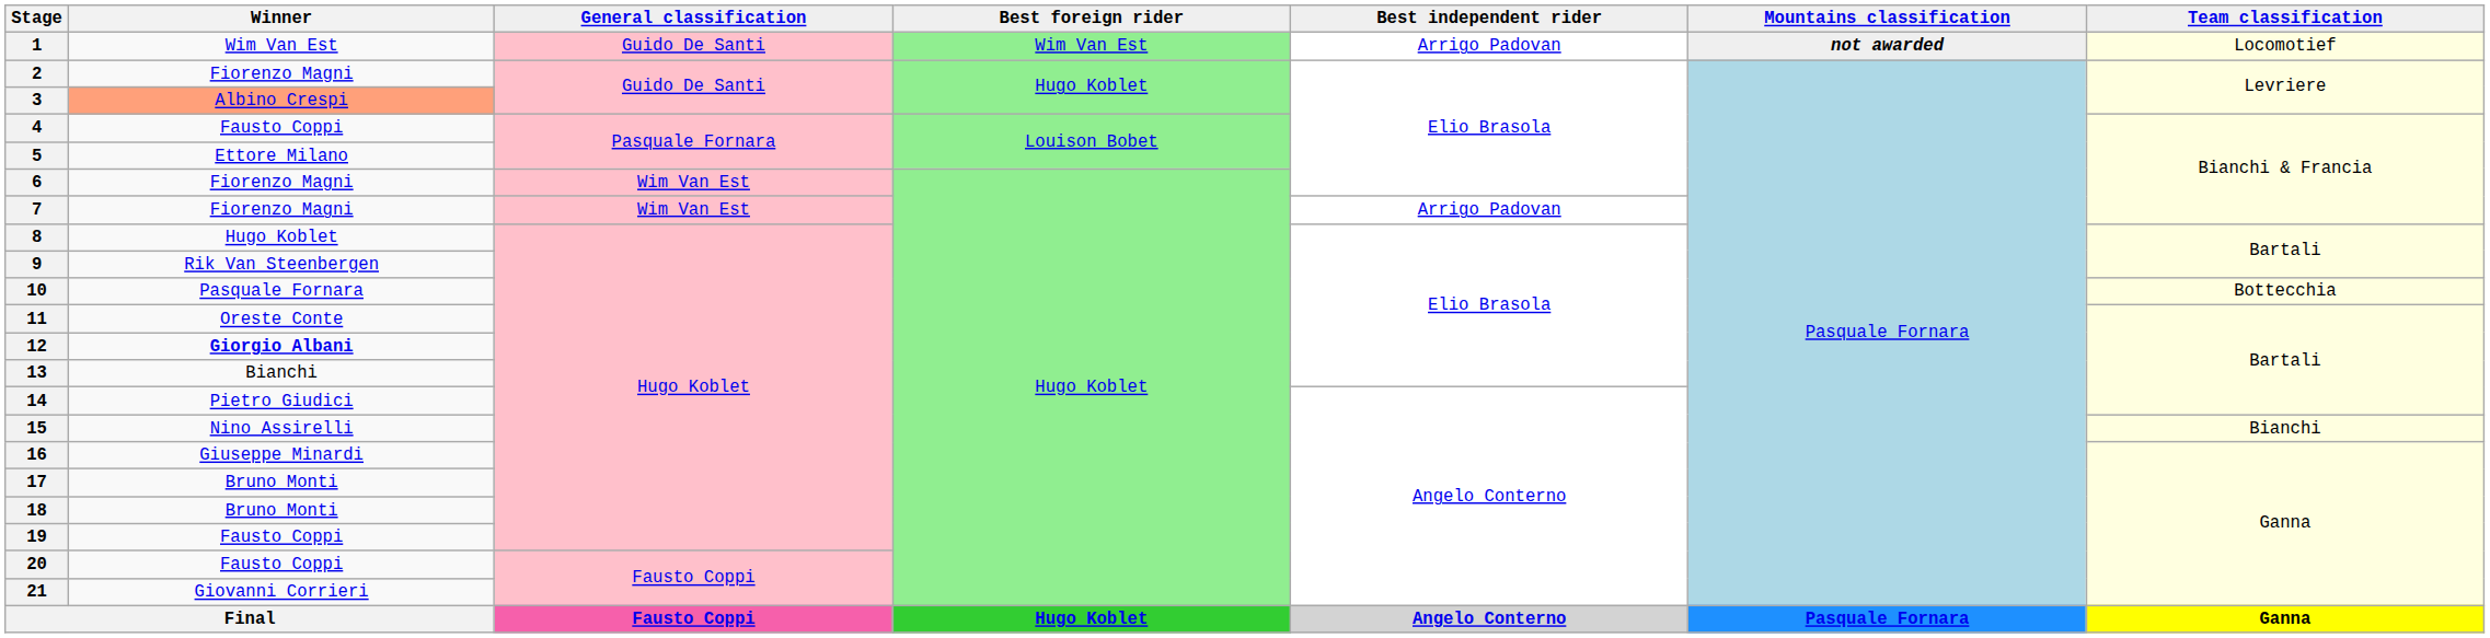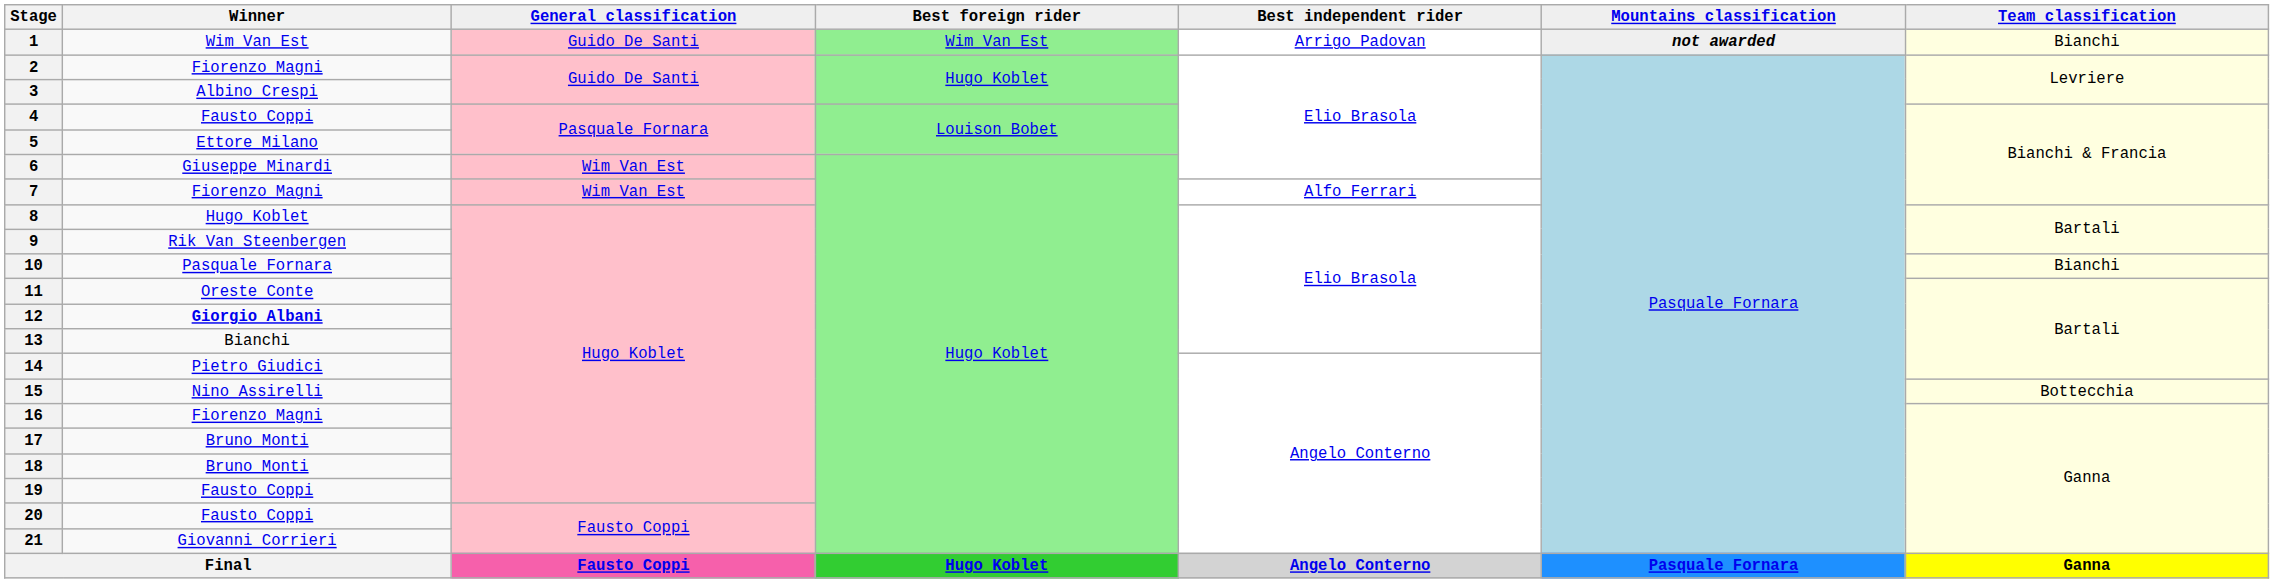1 | Team classification: Locomotief -> Bianchi
3 | Winner: lightsalmon background -> no background
6 | Winner: Fiorenzo Magni -> Giuseppe Minardi
7 | Best independent rider: Arrigo Padovan -> Alfo Ferrari
10 | Team classification: Bottecchia -> Bianchi
15 | Team classification: Bianchi -> Bottecchia
16 | Winner: Giuseppe Minardi -> Fiorenzo Magni
